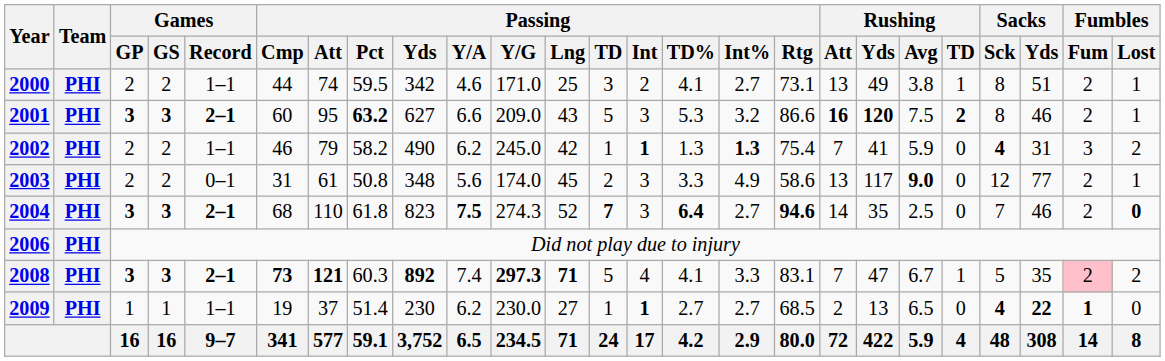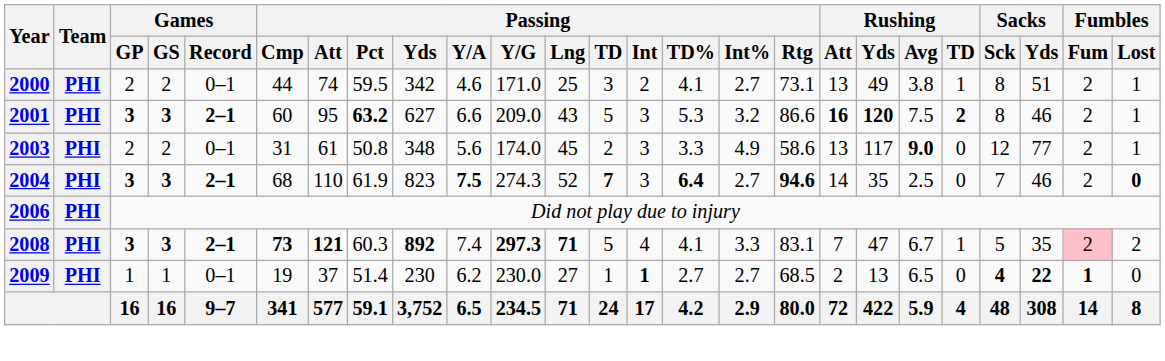2000 | Games / Record: 1–1 -> 0–1
- row: 2002 | PHI | 2 | 2 | 1–1 | 46 | 79 | 58.2 | 490 | 6.2 | 245.0 | 42 | 1 | 1 | 1.3 | 1.3 | 75.4 | 7 | 41 | 5.9 | 0 | 4 | 31 | 3 | 2
2004 | Passing / Pct: 61.8 -> 61.9
2009 | Games / Record: 1–1 -> 0–1
